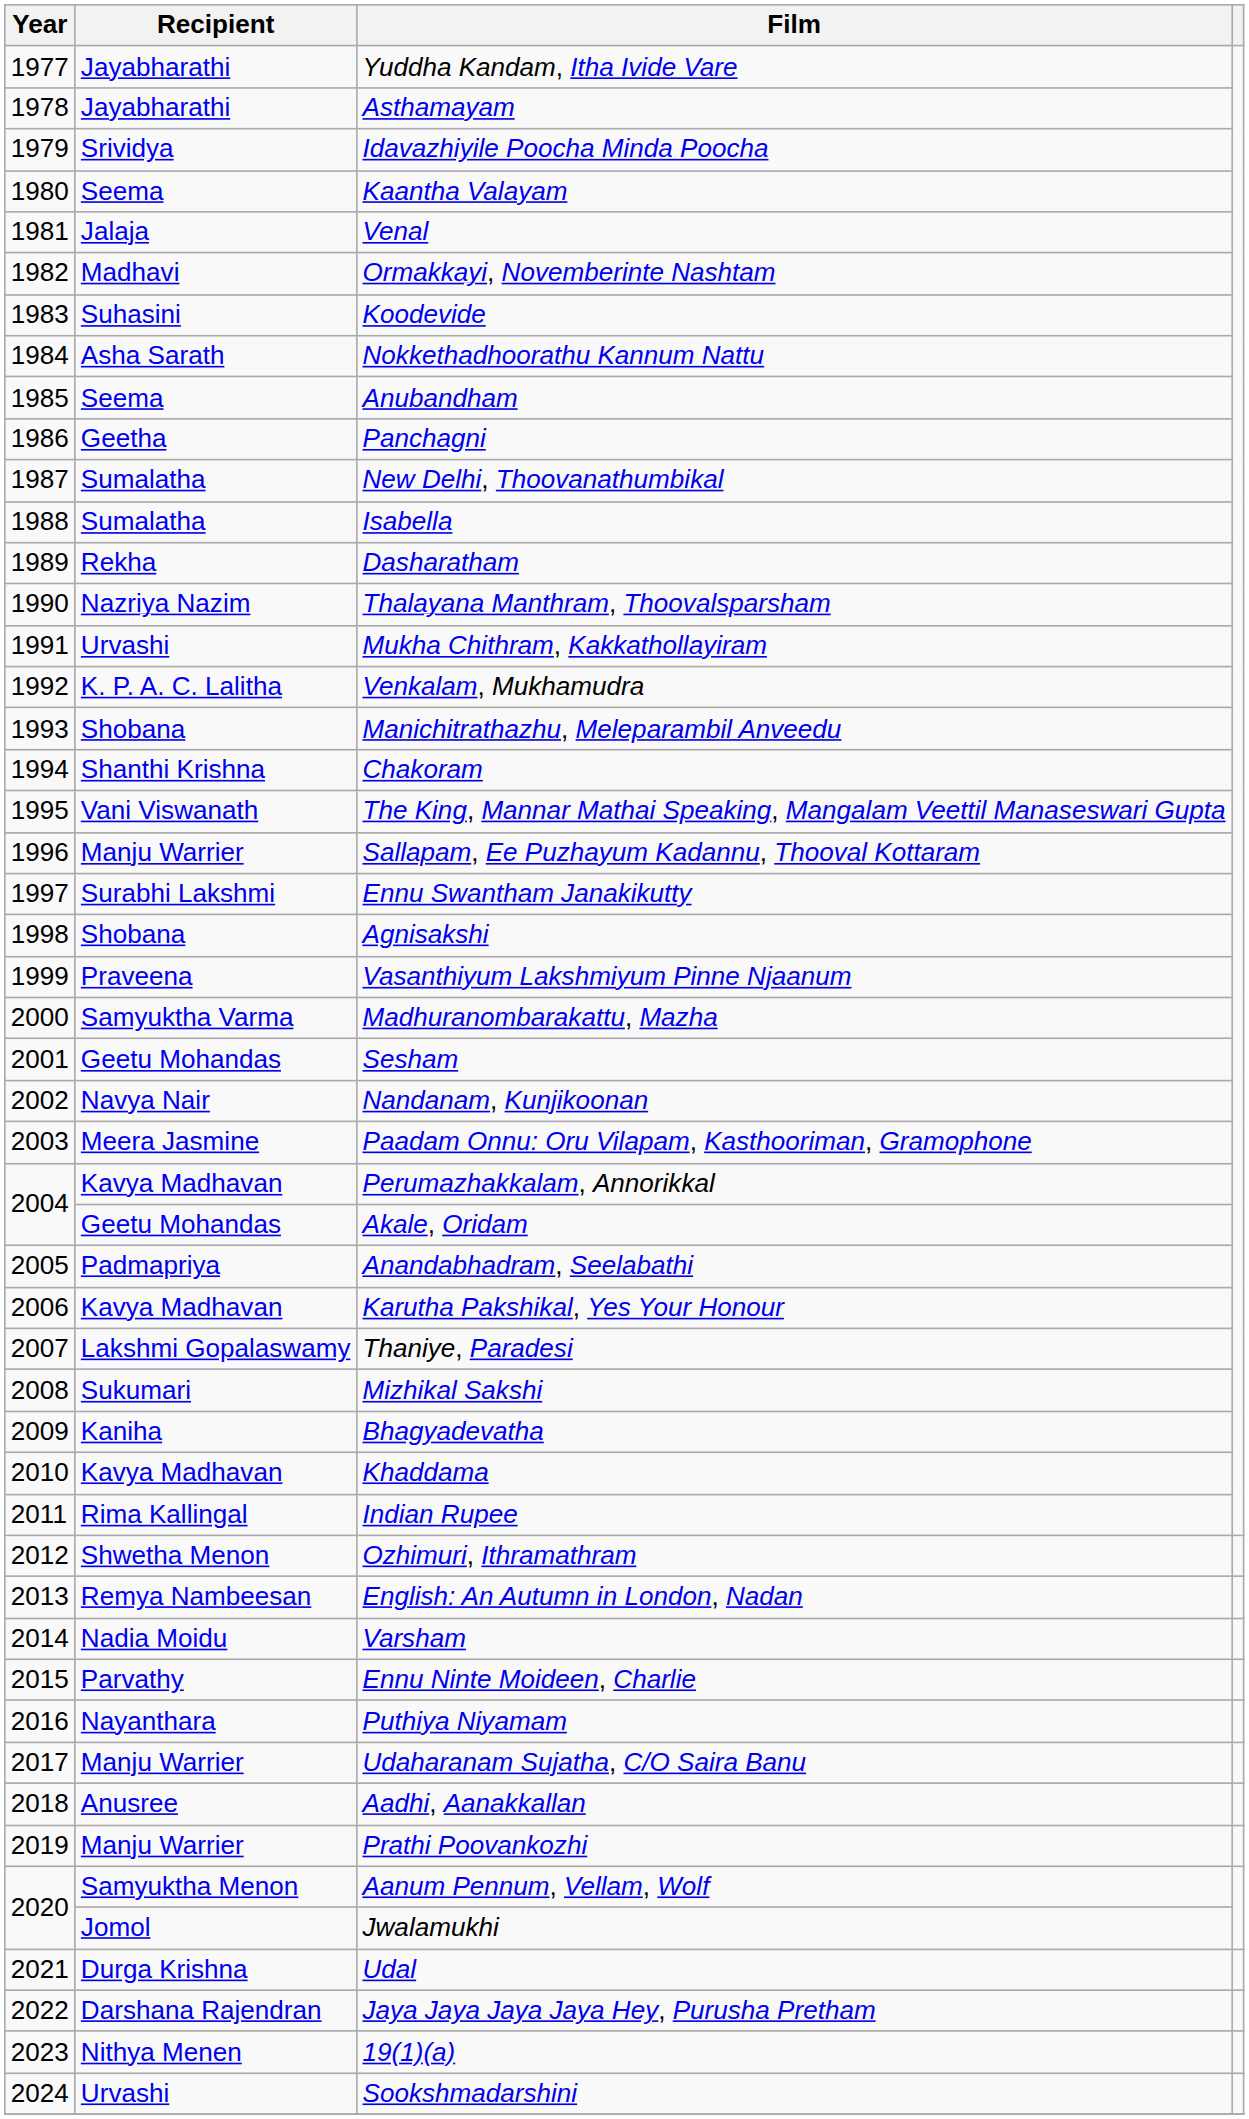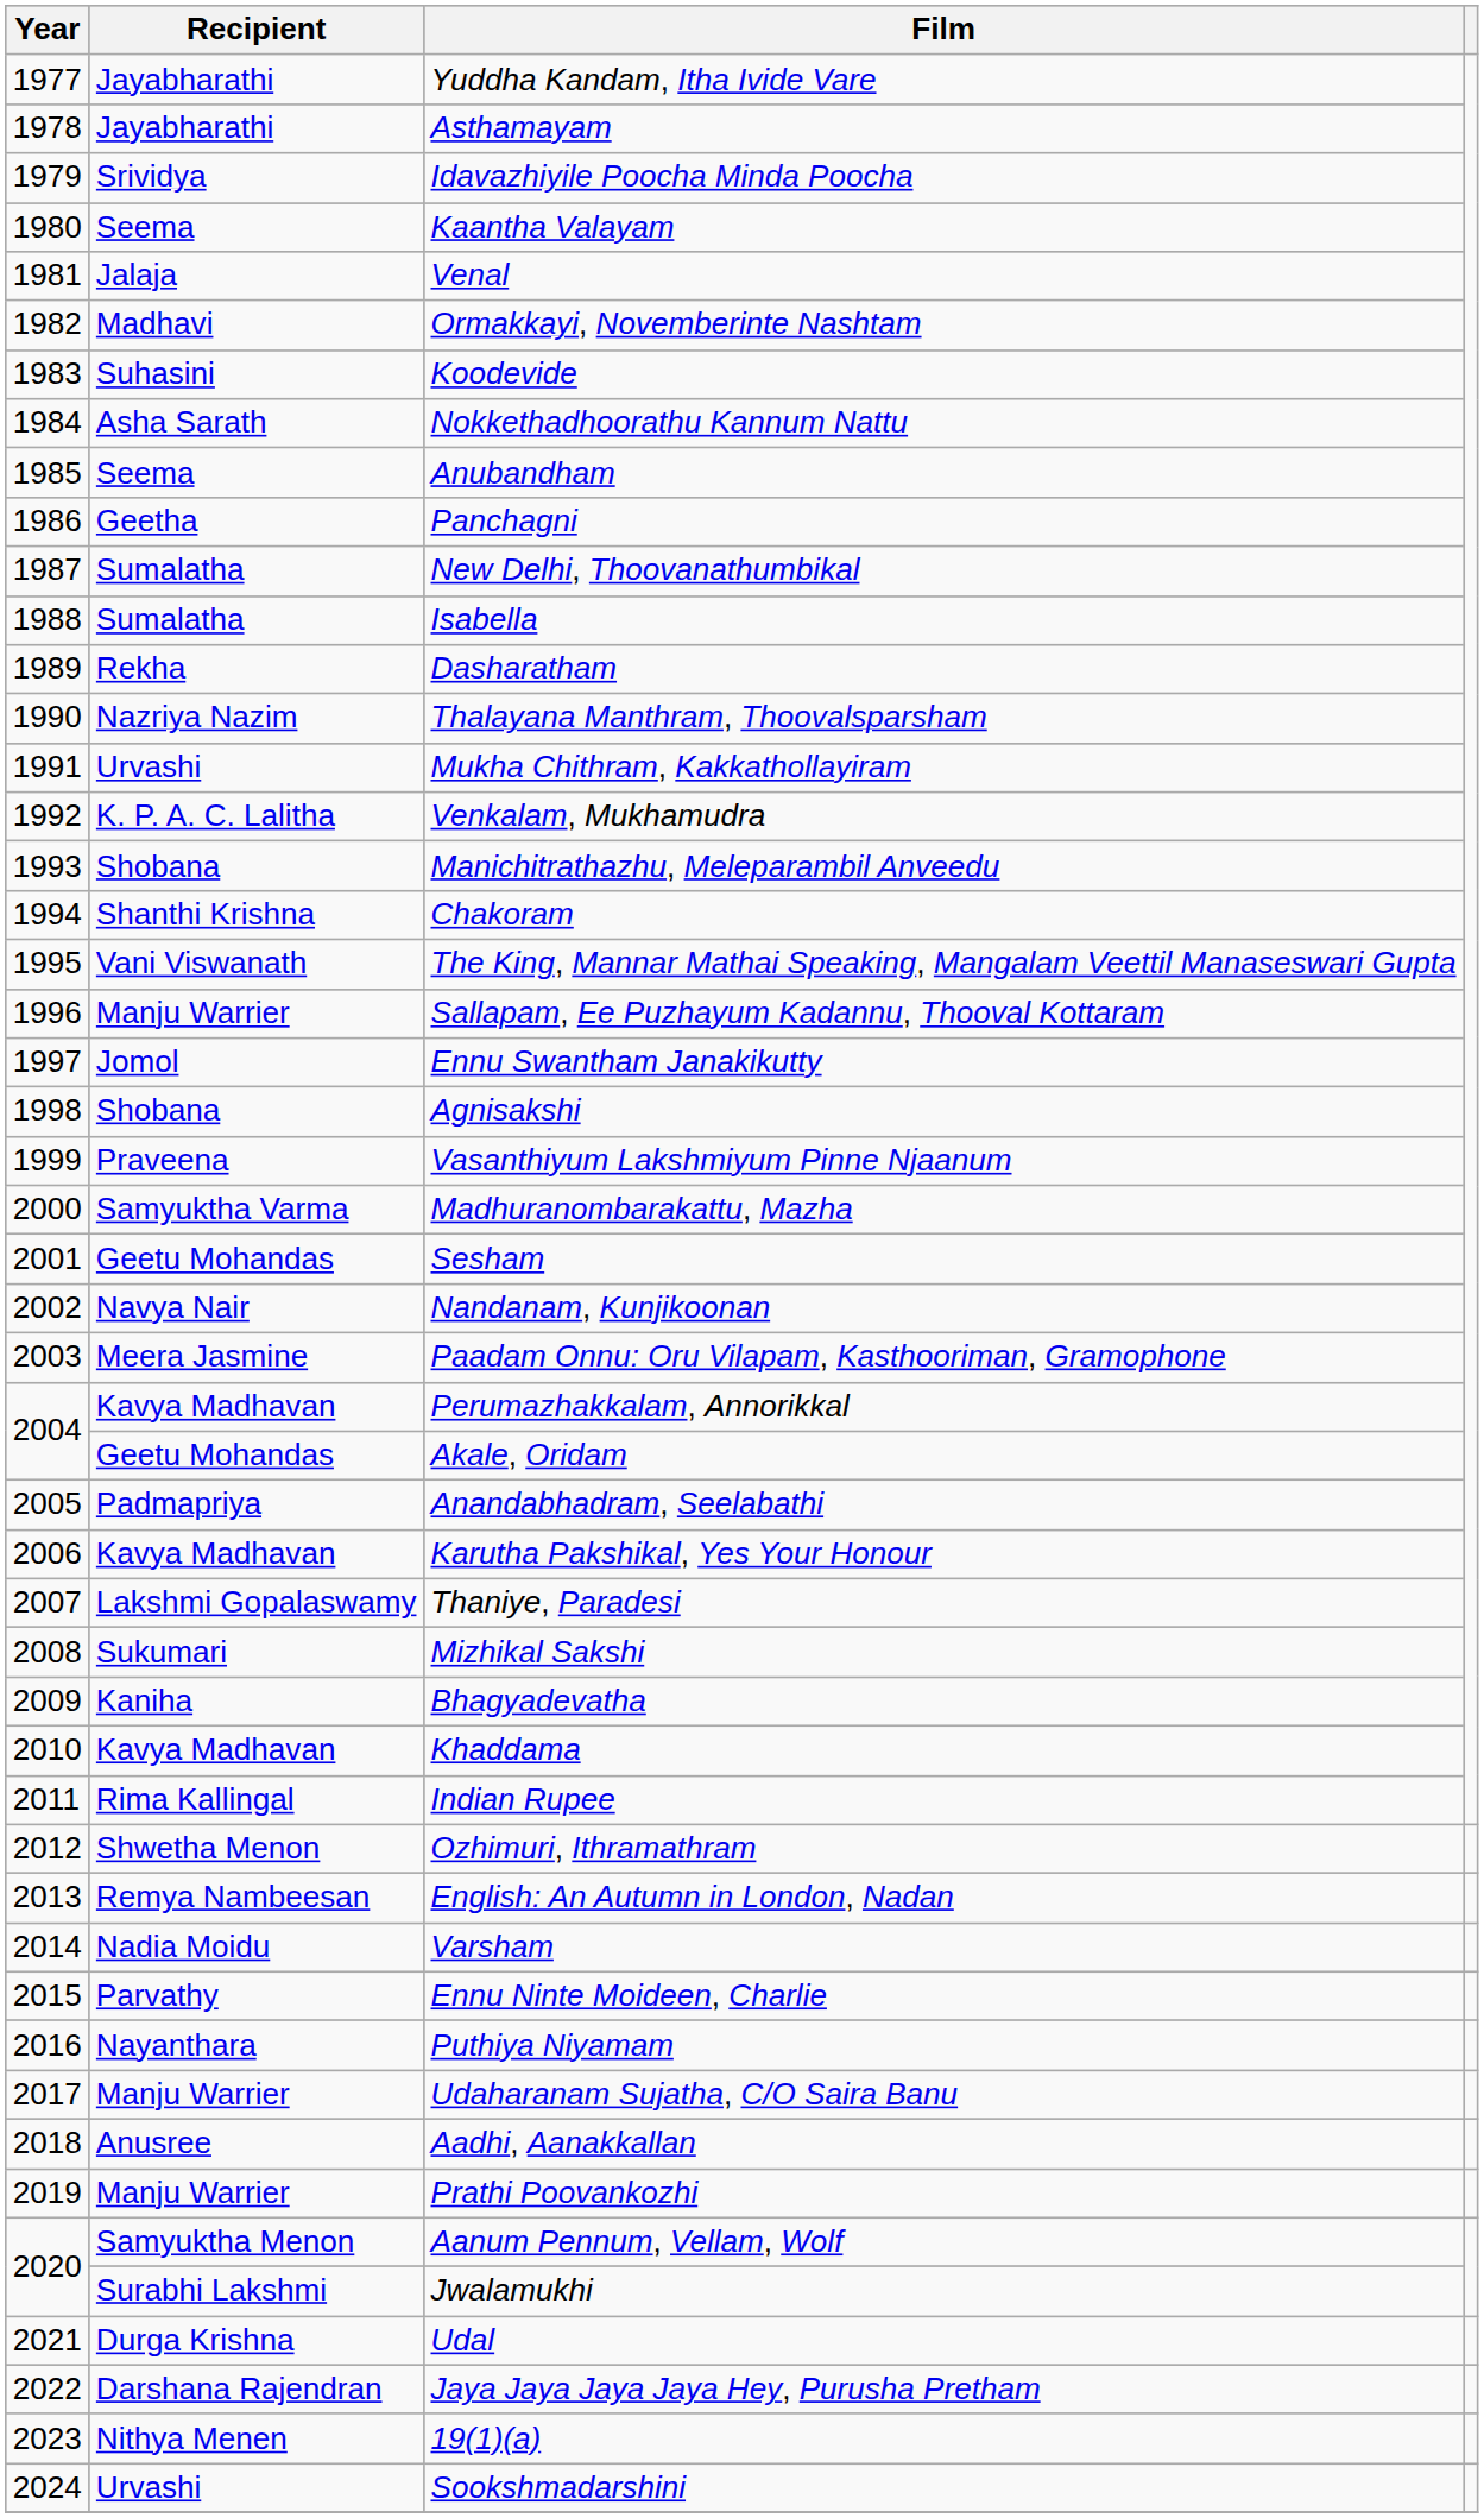Ennu Swantham Janakikutty | Recipient: Surabhi Lakshmi -> Jomol
Jwalamukhi | Recipient: Jomol -> Surabhi Lakshmi
